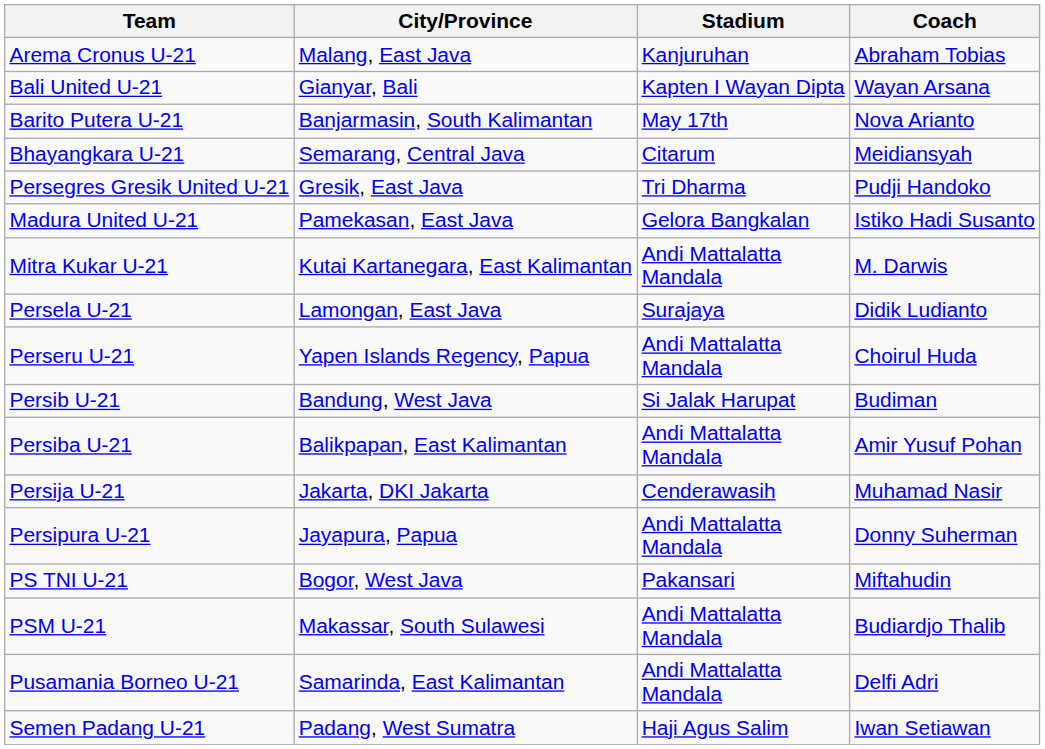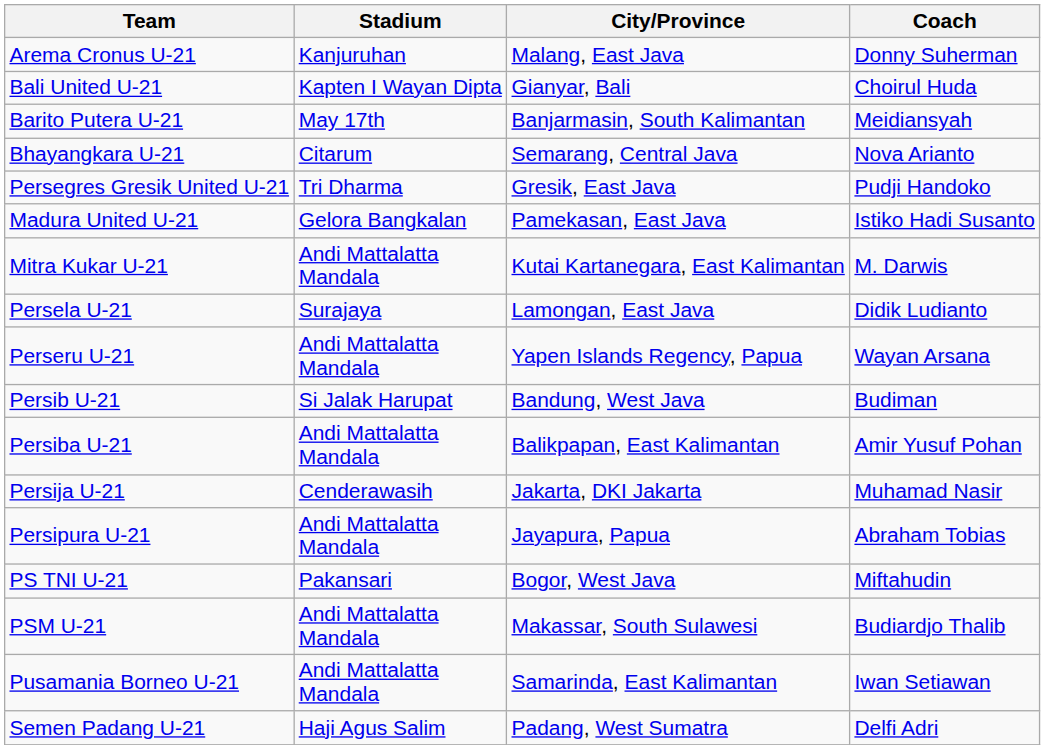columns swapped: City/Province <-> Stadium
Arema Cronus U-21 | Coach: Abraham Tobias -> Donny Suherman
Bali United U-21 | Coach: Wayan Arsana -> Choirul Huda
Barito Putera U-21 | Coach: Nova Arianto -> Meidiansyah
Bhayangkara U-21 | Coach: Meidiansyah -> Nova Arianto
Perseru U-21 | Coach: Choirul Huda -> Wayan Arsana
Persipura U-21 | Coach: Donny Suherman -> Abraham Tobias
Pusamania Borneo U-21 | Coach: Delfi Adri -> Iwan Setiawan
Semen Padang U-21 | Coach: Iwan Setiawan -> Delfi Adri
